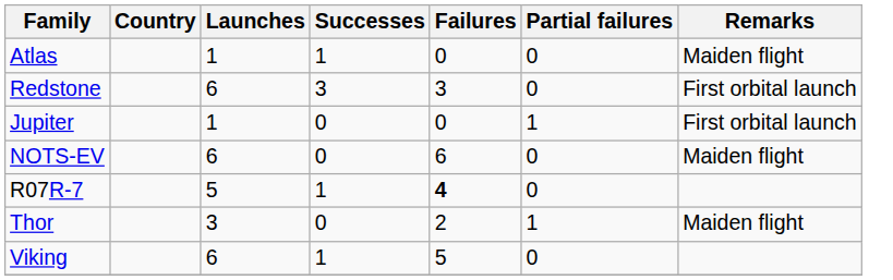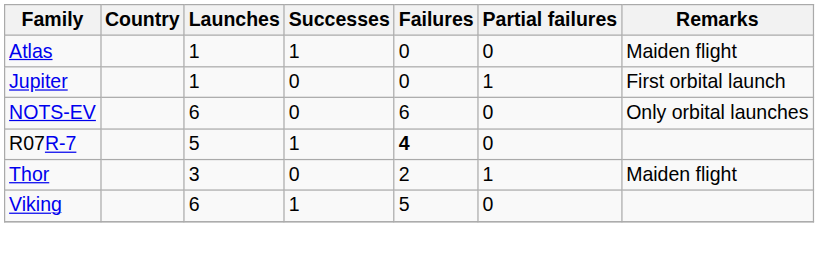- row: Redstone | 6 | 3 | 3 | 0 | First orbital launch
NOTS-EV | Remarks: Maiden flight -> Only orbital launches
